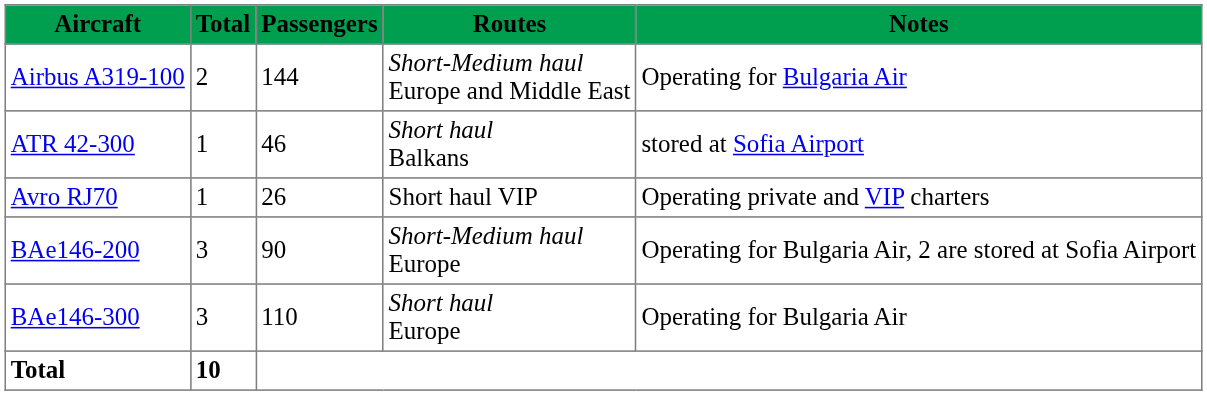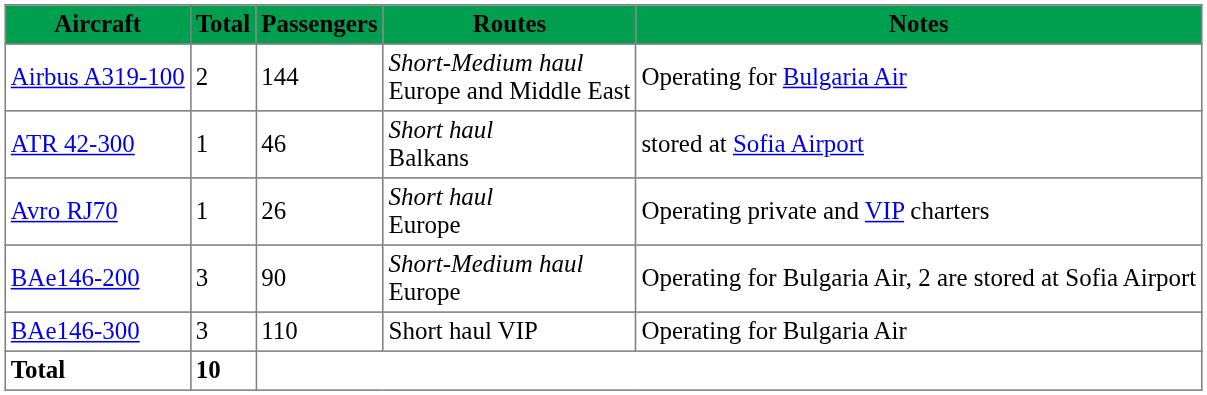Avro RJ70 | Routes: Short haul VIP -> Short haul Europe
BAe146-300 | Routes: Short haul Europe -> Short haul VIP
